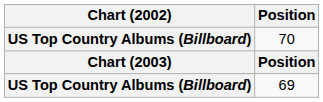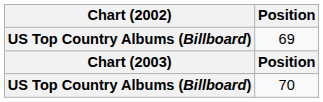rows swapped: 69 <-> 70
